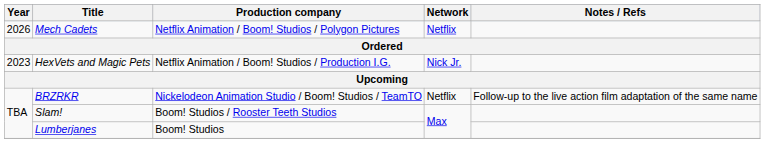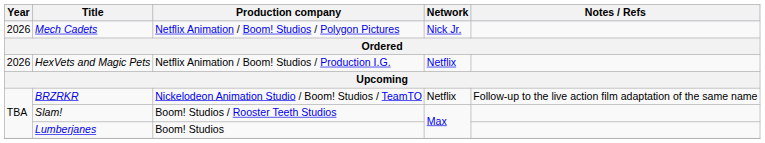Mech Cadets | Network: Netflix -> Nick Jr.
HexVets and Magic Pets | Year: 2023 -> 2026
HexVets and Magic Pets | Network: Nick Jr. -> Netflix
